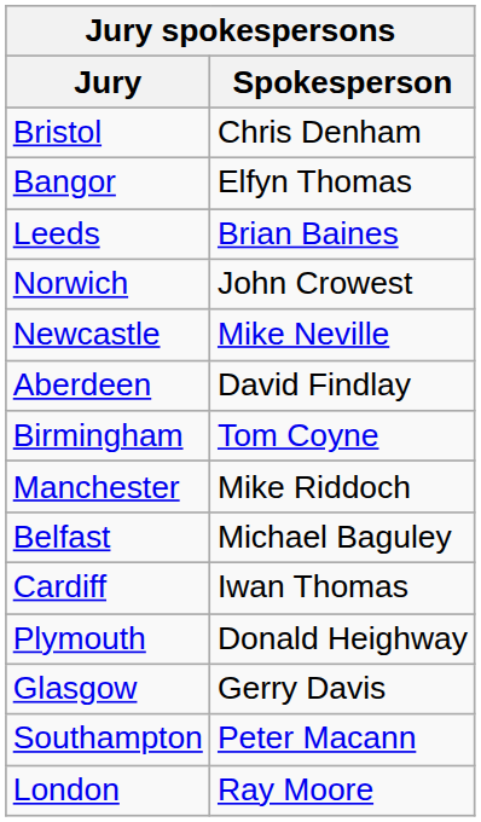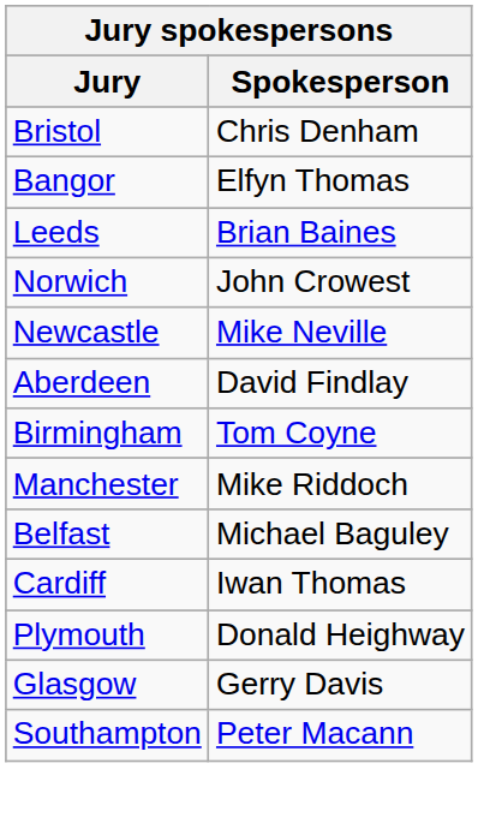- row: London | Ray Moore
